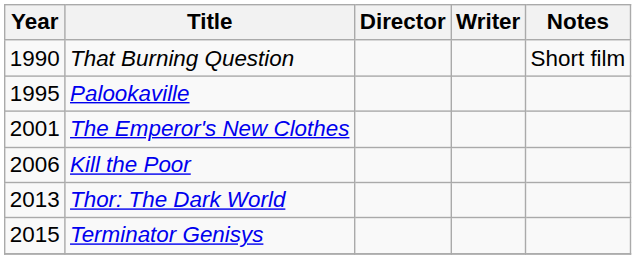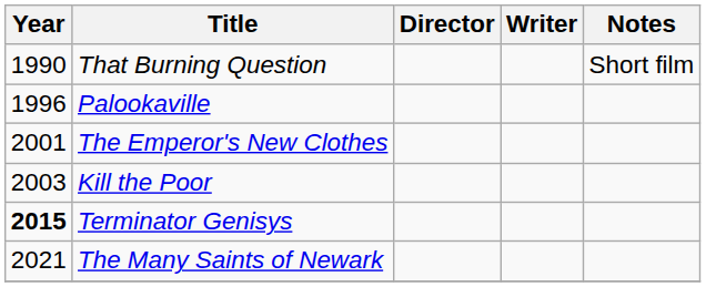Palookaville | Year: 1995 -> 1996
Kill the Poor | Year: 2006 -> 2003
- row: 2013 | Thor: The Dark World
Terminator Genisys | Year: normal -> bold
+ row: 2021 | The Many Saints of Newark
